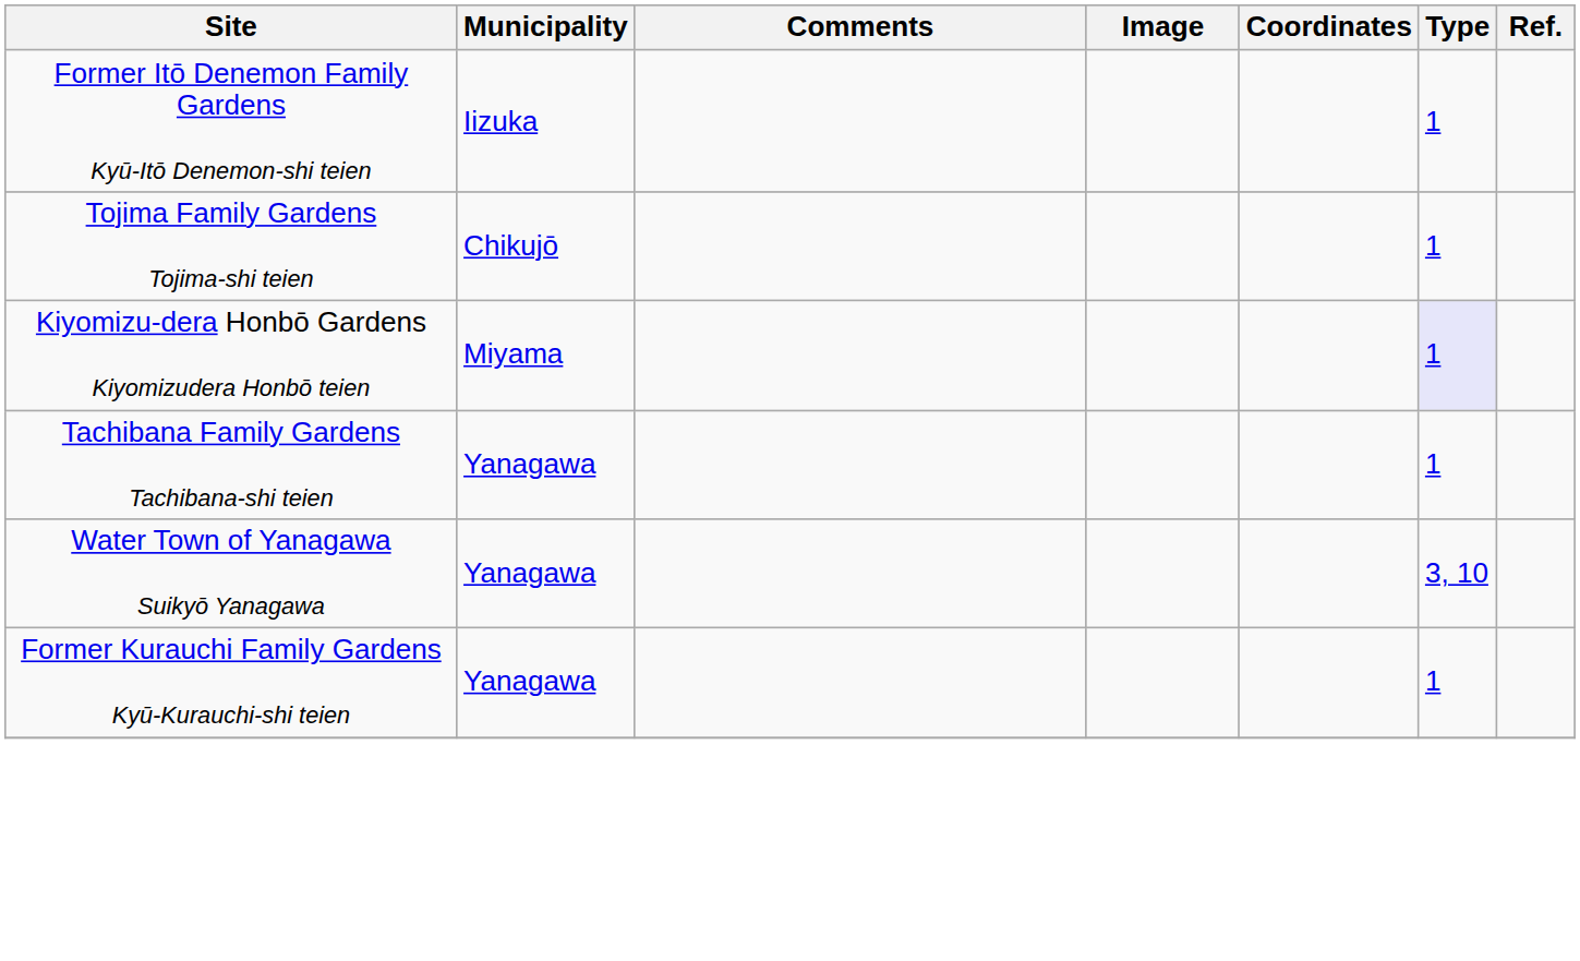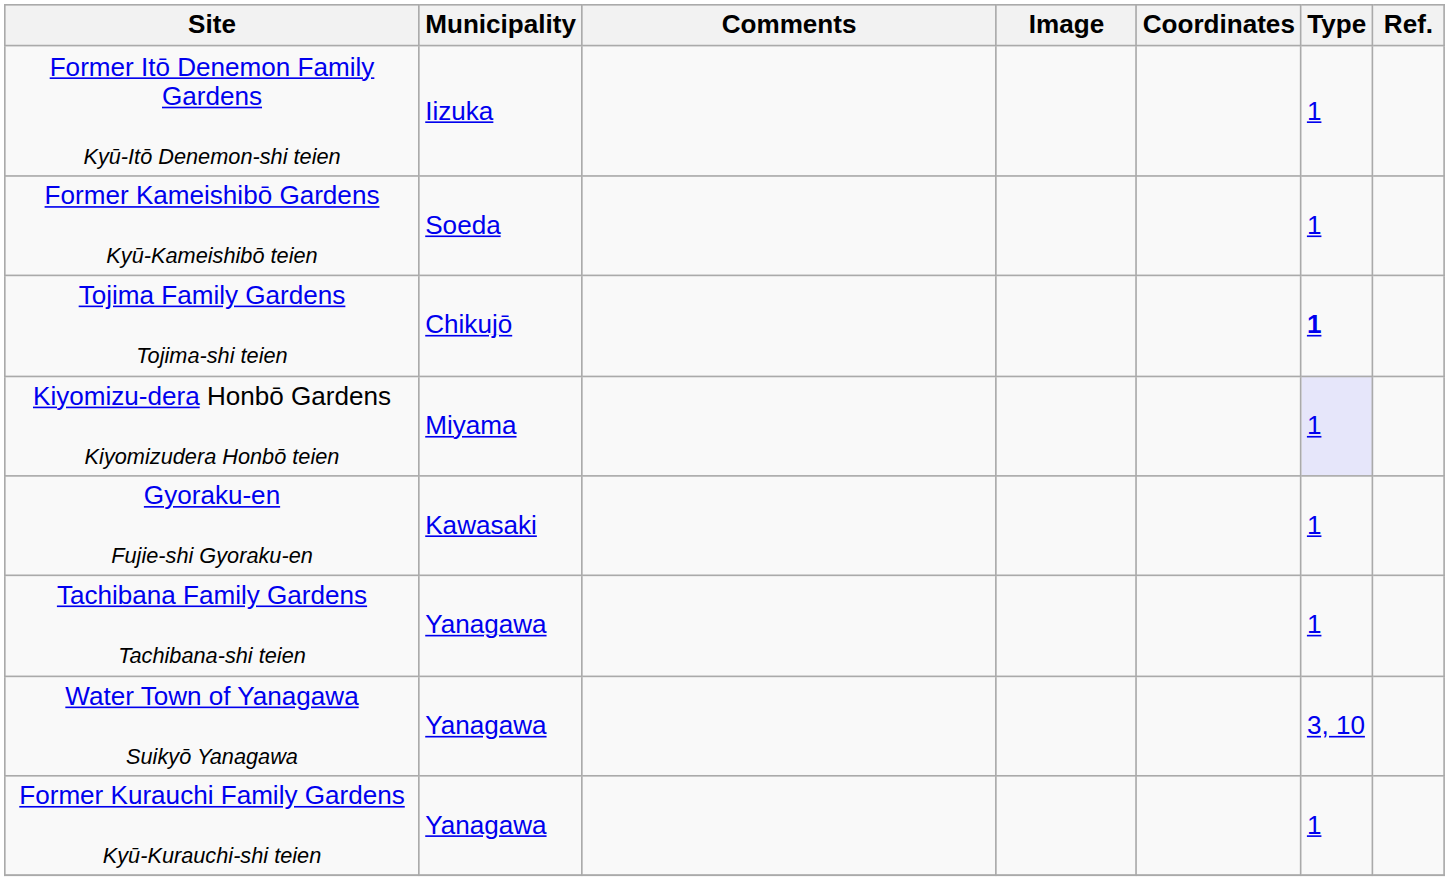+ row: Former Kameishibō Gardens Kyū-Kameishibō teien | Soeda | 1
Tojima Family Gardens Tojima-shi teien | Type: normal -> bold
+ row: Gyoraku-en Fujie-shi Gyoraku-en | Kawasaki | 1
